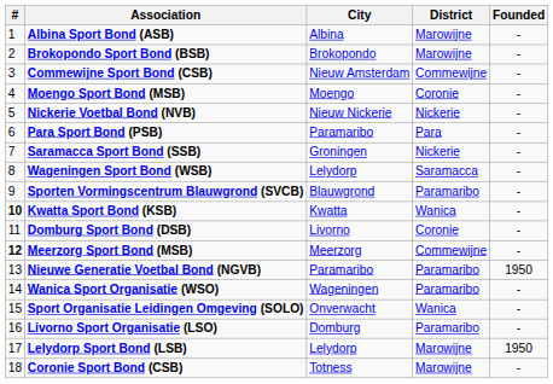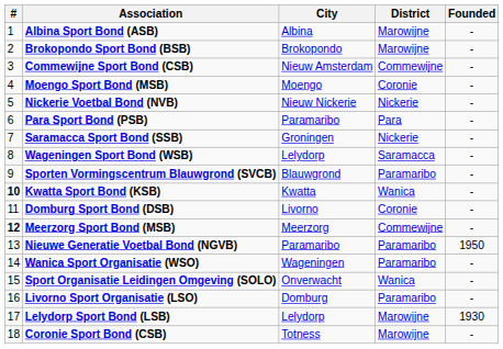Lelydorp Sport Bond (LSB) | Founded: 1950 -> 1930
